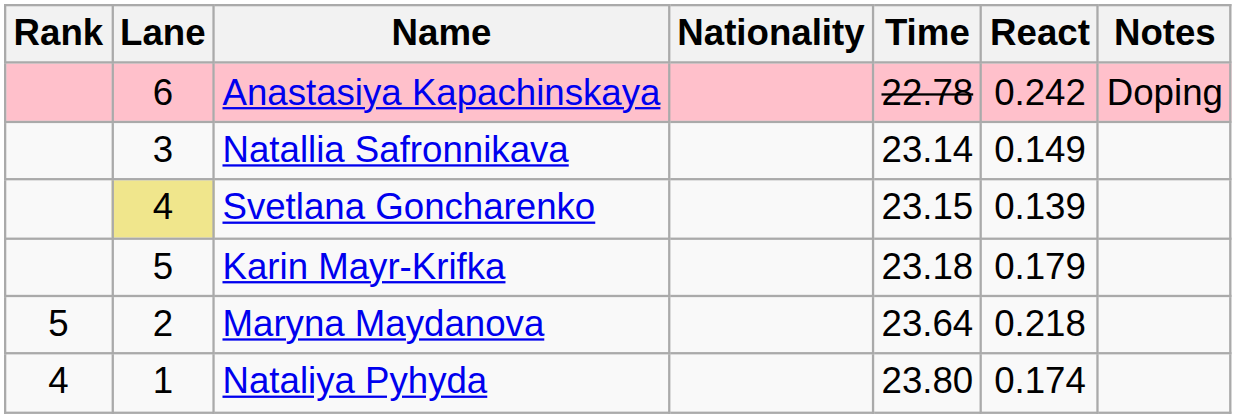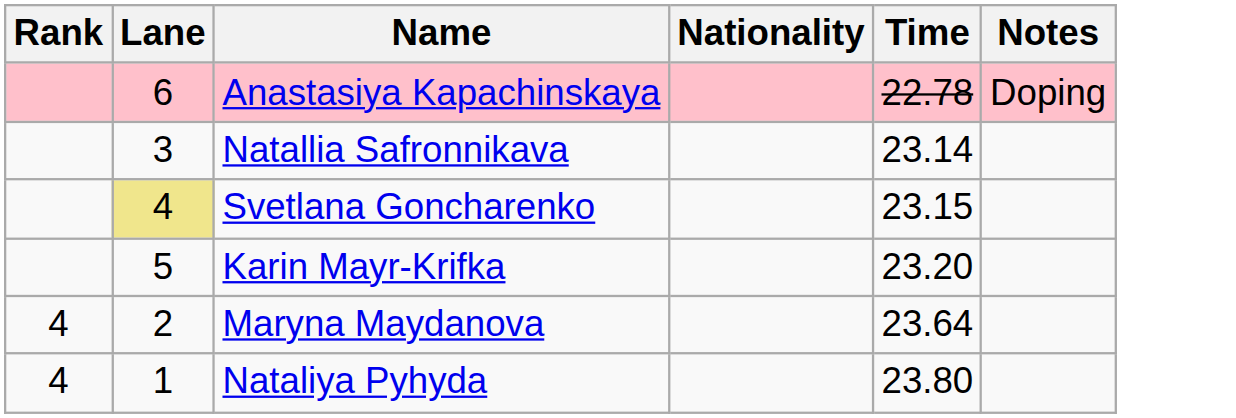- column: React | 0.242 | 0.149 | 0.139 | 0.179 | 0.218 | 0.174
Karin Mayr-Krifka | Time: 23.18 -> 23.20
Maryna Maydanova | Rank: 5 -> 4
